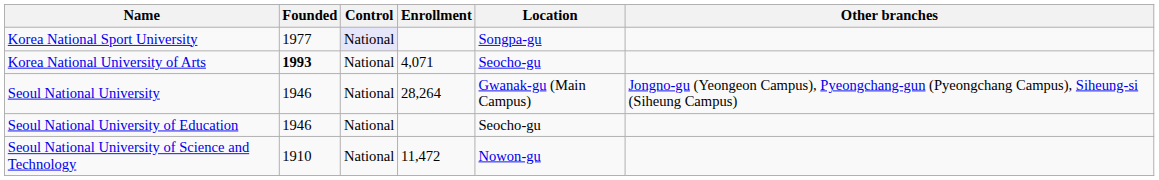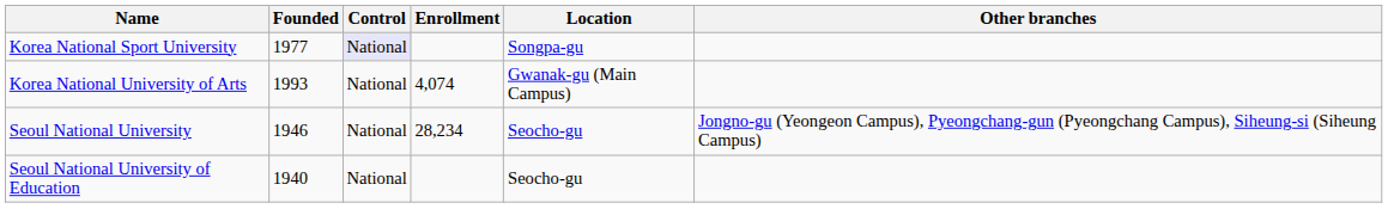Korea National University of Arts | Founded: bold -> normal
Korea National University of Arts | Enrollment: 4,071 -> 4,074
Korea National University of Arts | Location: Seocho-gu -> Gwanak-gu (Main Campus)
Seoul National University | Enrollment: 28,264 -> 28,234
Seoul National University | Location: Gwanak-gu (Main Campus) -> Seocho-gu
Seoul National University of Education | Founded: 1946 -> 1940
- row: Seoul National University of Science and Technology | 1910 | National | 11,472 | Nowon-gu
